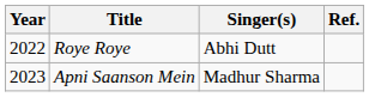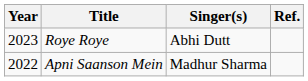Roye Roye | Year: 2022 -> 2023
Apni Saanson Mein | Year: 2023 -> 2022
